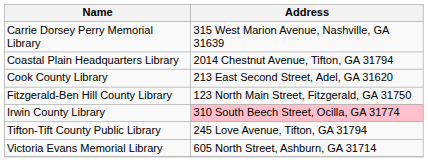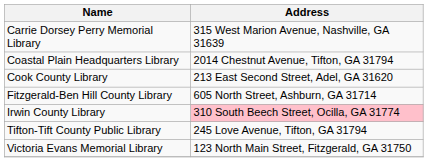Fitzgerald-Ben Hill County Library | Address: 123 North Main Street, Fitzgerald, GA 31750 -> 605 North Street, Ashburn, GA 31714
Victoria Evans Memorial Library | Address: 605 North Street, Ashburn, GA 31714 -> 123 North Main Street, Fitzgerald, GA 31750
